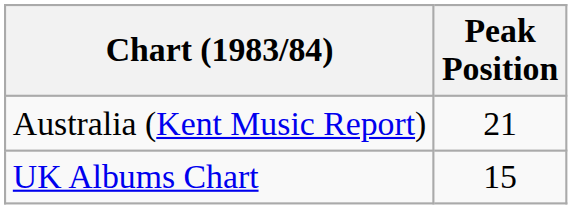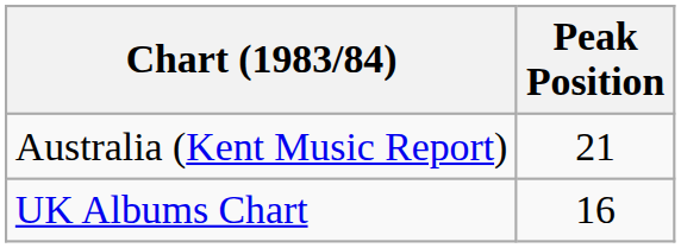UK Albums Chart | Peak Position: 15 -> 16
